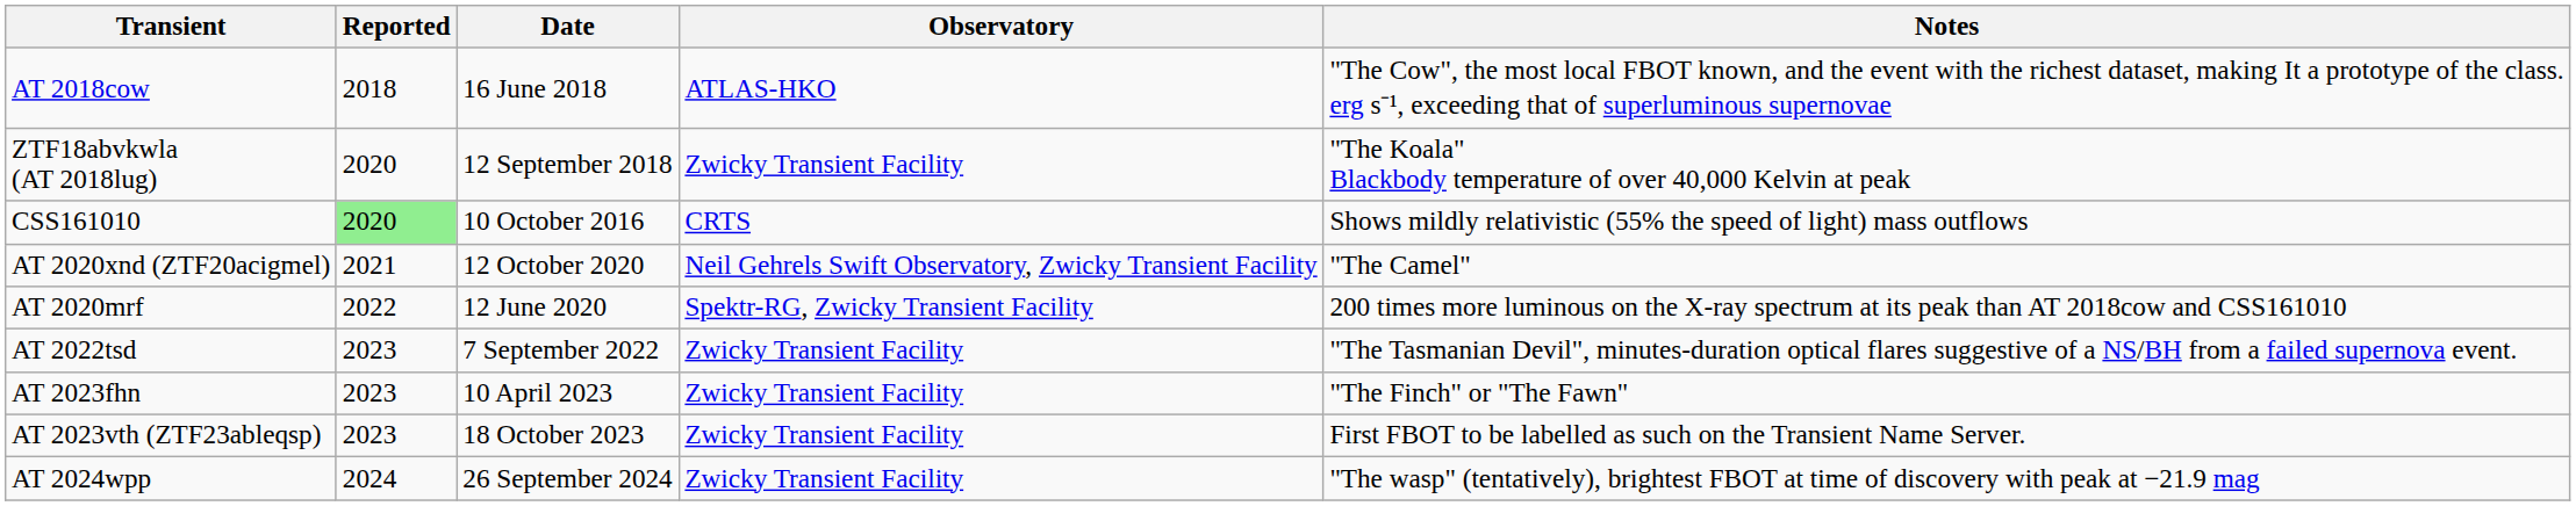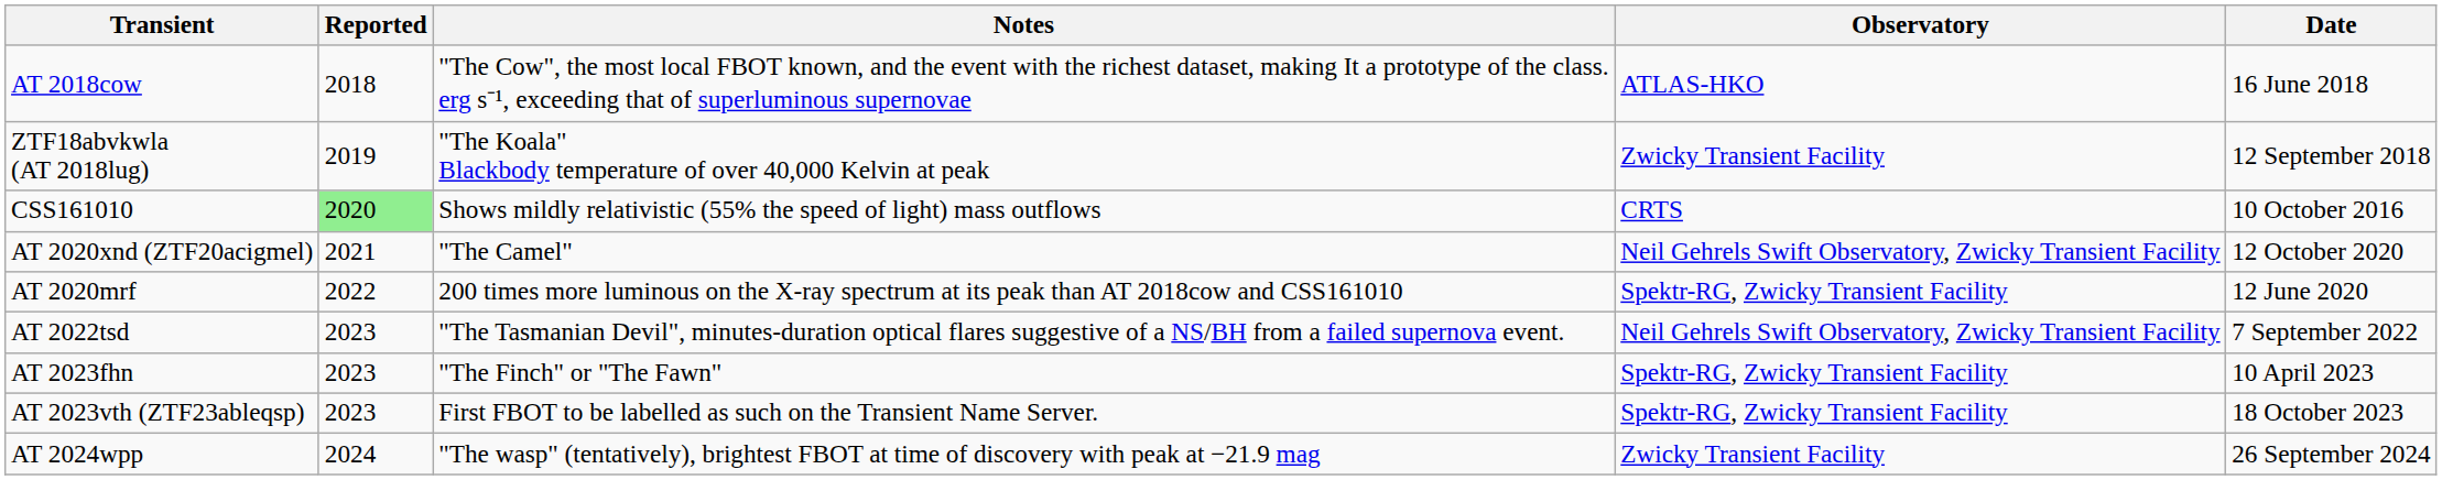columns swapped: Date <-> Notes
ZTF18abvkwla (AT 2018lug) | Reported: 2020 -> 2019
AT 2022tsd | Observatory: Zwicky Transient Facility -> Neil Gehrels Swift Observatory, Zwicky Transient Facility
AT 2023fhn | Observatory: Zwicky Transient Facility -> Spektr-RG, Zwicky Transient Facility
AT 2023vth (ZTF23ableqsp) | Observatory: Zwicky Transient Facility -> Spektr-RG, Zwicky Transient Facility
